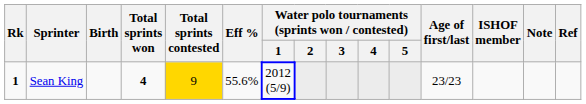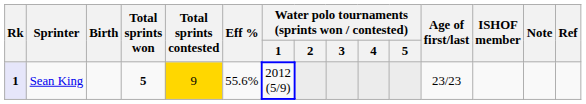Sean King | Rk: no background -> lavender background
Sean King | Total sprints won: 4 -> 5
